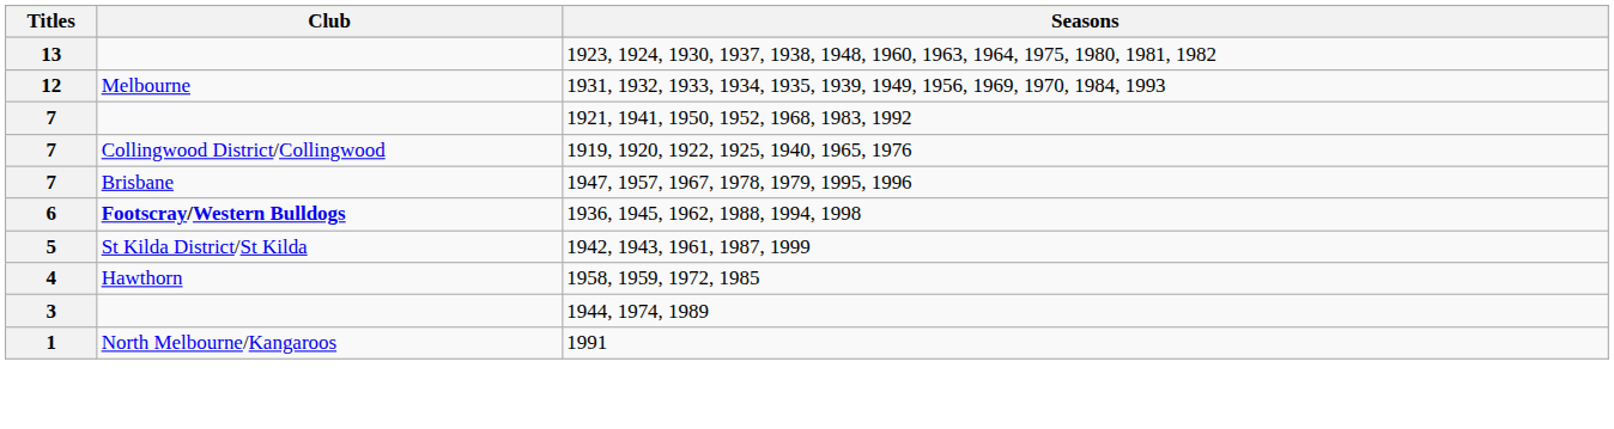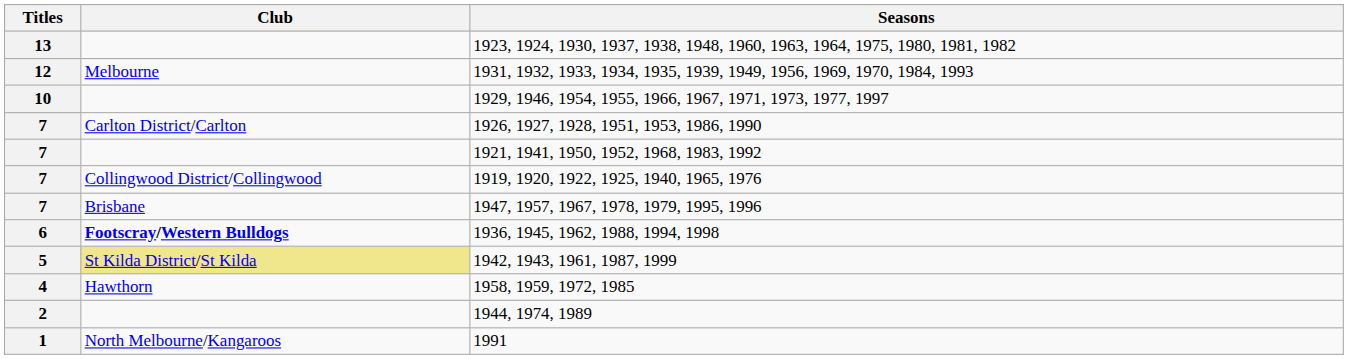+ row: 10 | 1929, 1946, 1954, 1955, 1966, 1967, 1971, 1973, 1977, 1997
+ row: 7 | Carlton District/Carlton | 1926, 1927, 1928, 1951, 1953, 1986, 1990
1942, 1943, 1961, 1987, 1999 | Club: no background -> khaki background
1944, 1974, 1989 | Titles: 3 -> 2
